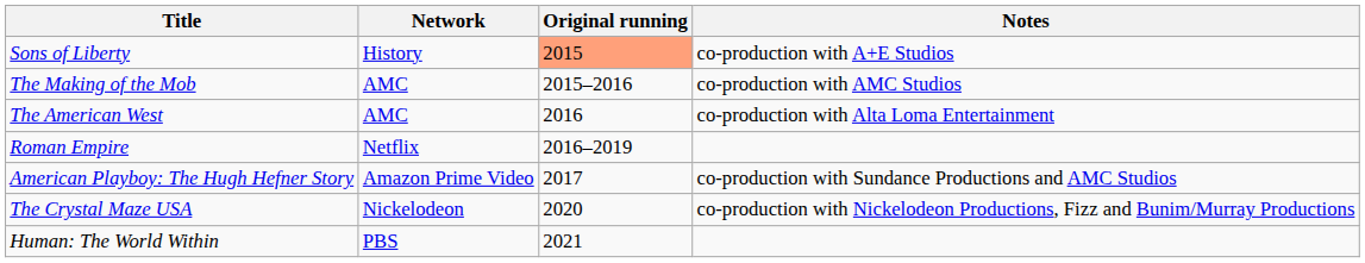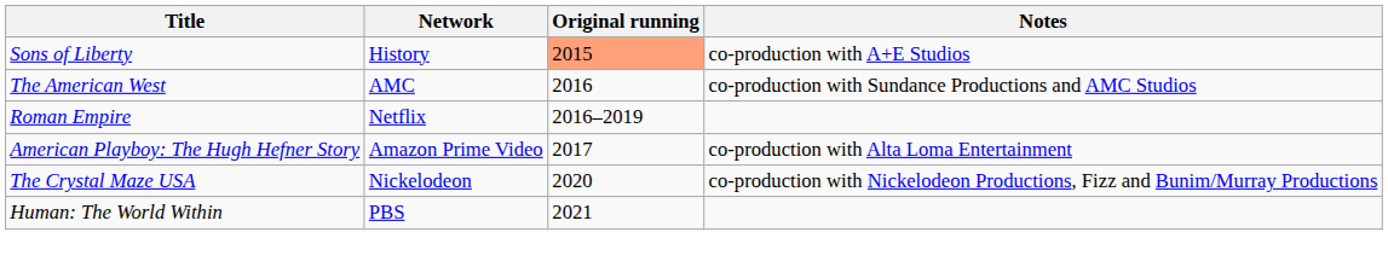- row: The Making of the Mob | AMC | 2015–2016 | co-production with AMC Studios
The American West | Notes: co-production with Alta Loma Entertainment -> co-production with Sundance Productions and AMC Studios
American Playboy: The Hugh Hefner Story | Notes: co-production with Sundance Productions and AMC Studios -> co-production with Alta Loma Entertainment
